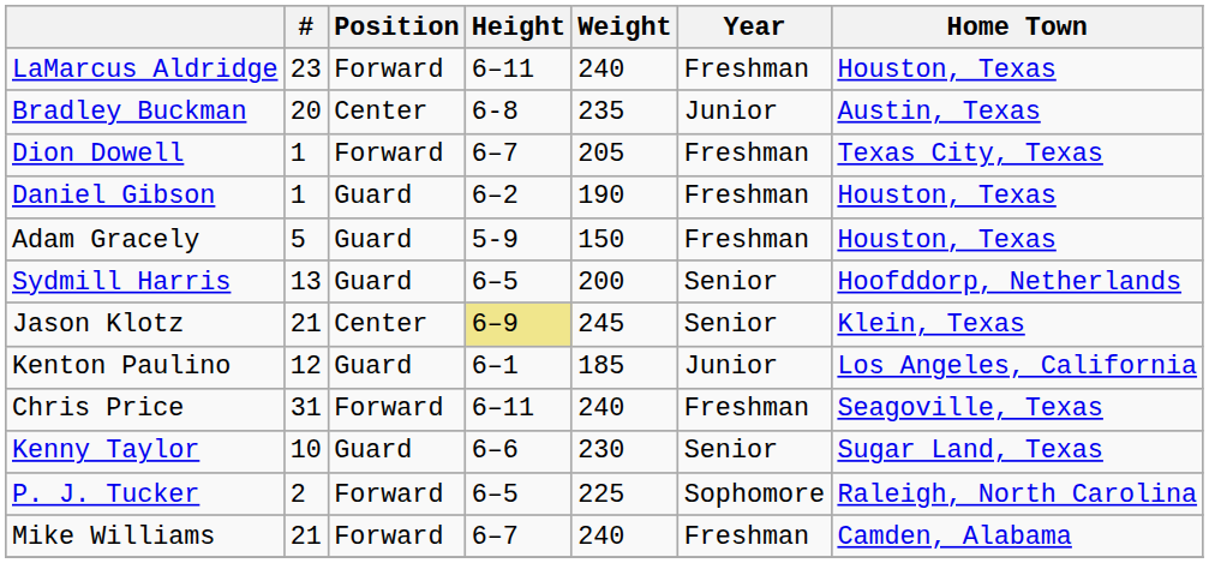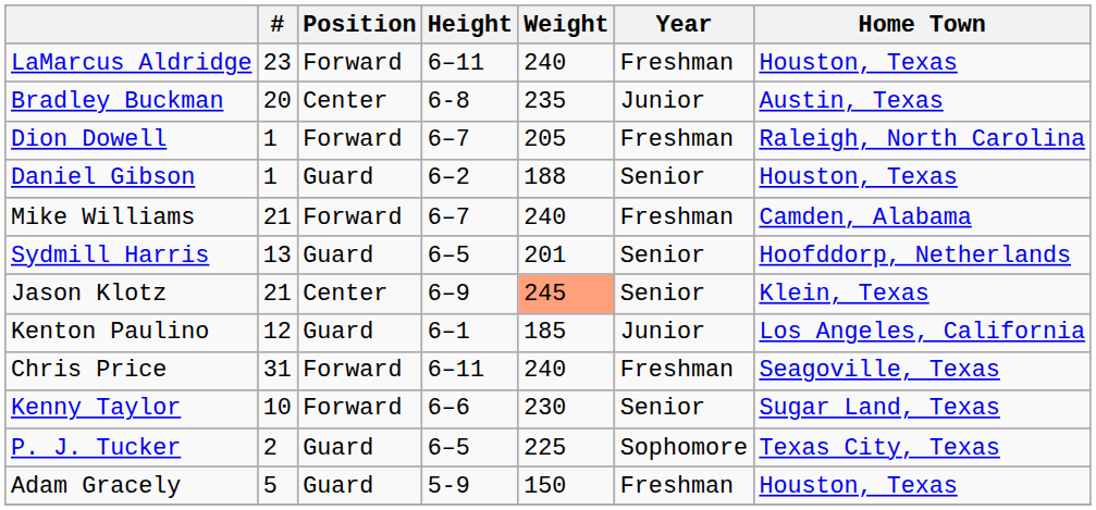Dion Dowell | Home Town: Texas City, Texas -> Raleigh, North Carolina
Daniel Gibson | Weight: 190 -> 188
Daniel Gibson | Year: Freshman -> Senior
rows swapped: Adam Gracely <-> Mike Williams
Sydmill Harris | Weight: 200 -> 201
Jason Klotz | Height: khaki background -> no background
Jason Klotz | Weight: no background -> lightsalmon background
Kenny Taylor | Position: Guard -> Forward
P. J. Tucker | Position: Forward -> Guard
P. J. Tucker | Home Town: Raleigh, North Carolina -> Texas City, Texas
